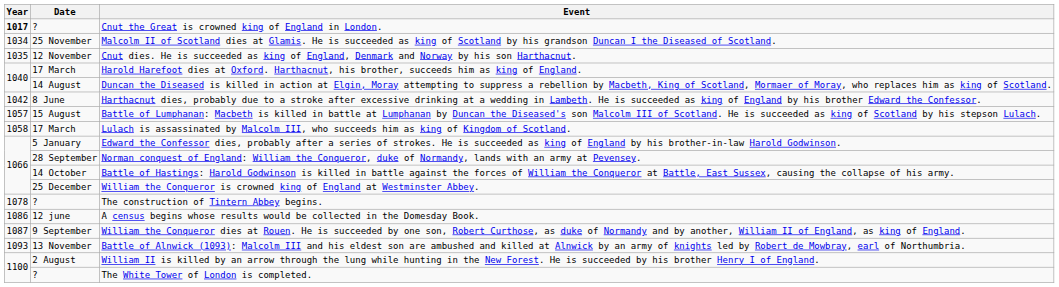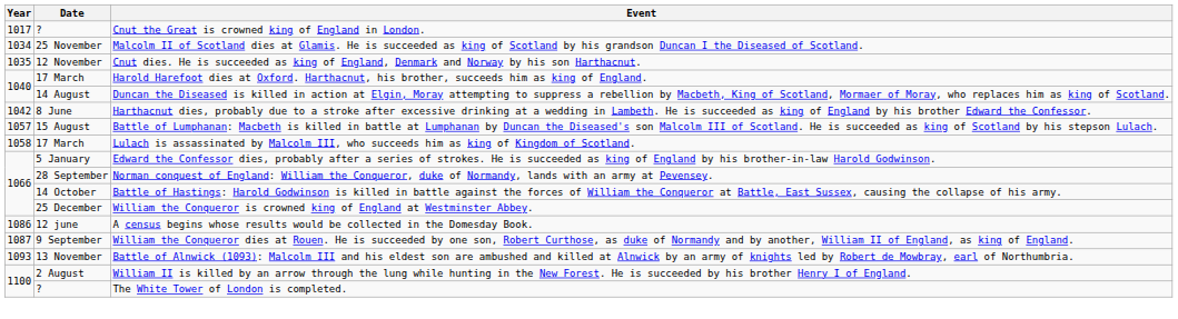Cnut the Great is crowned king of England in London. | Year: bold -> normal
- row: 1078 | ? | The construction of Tintern Abbey begins.
